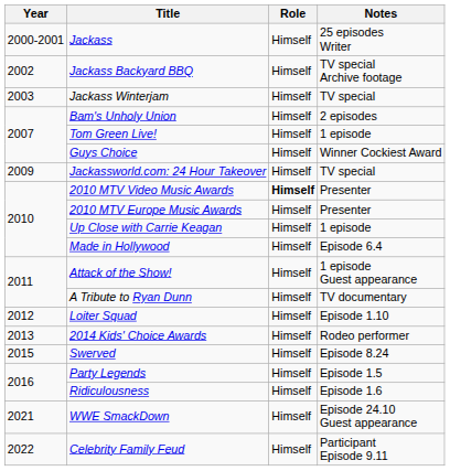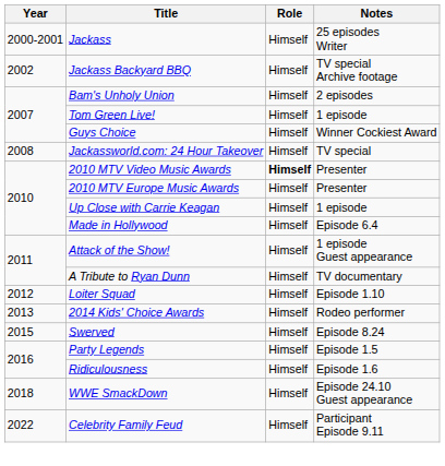- row: 2003 | Jackass Winterjam | Himself | TV special
Jackassworld.com: 24 Hour Takeover | Year: 2009 -> 2008
WWE SmackDown | Year: 2021 -> 2018
